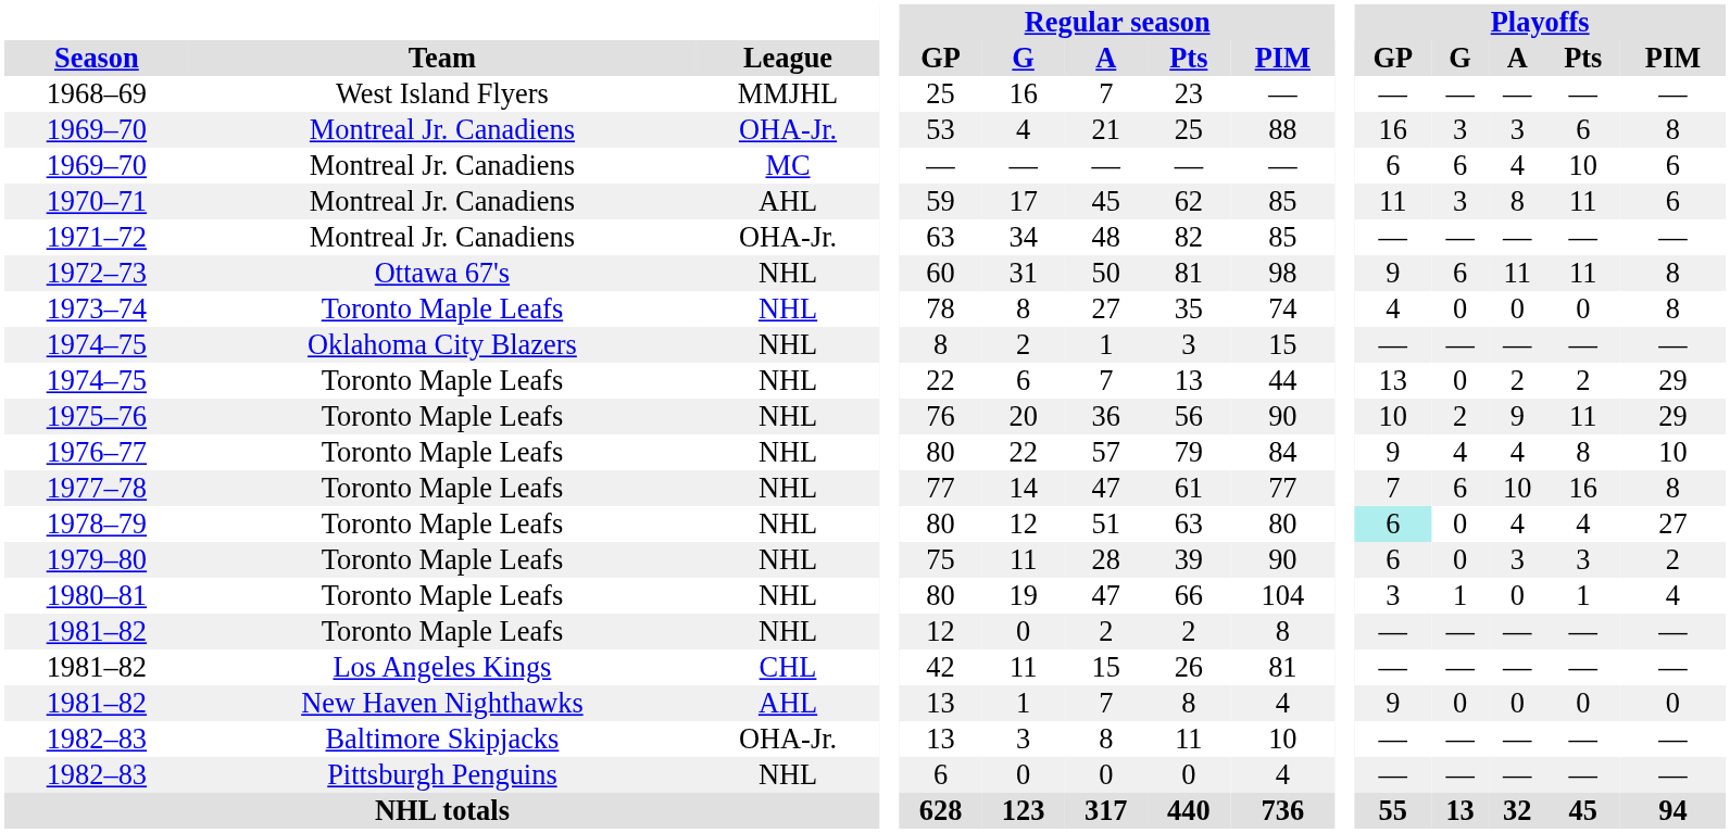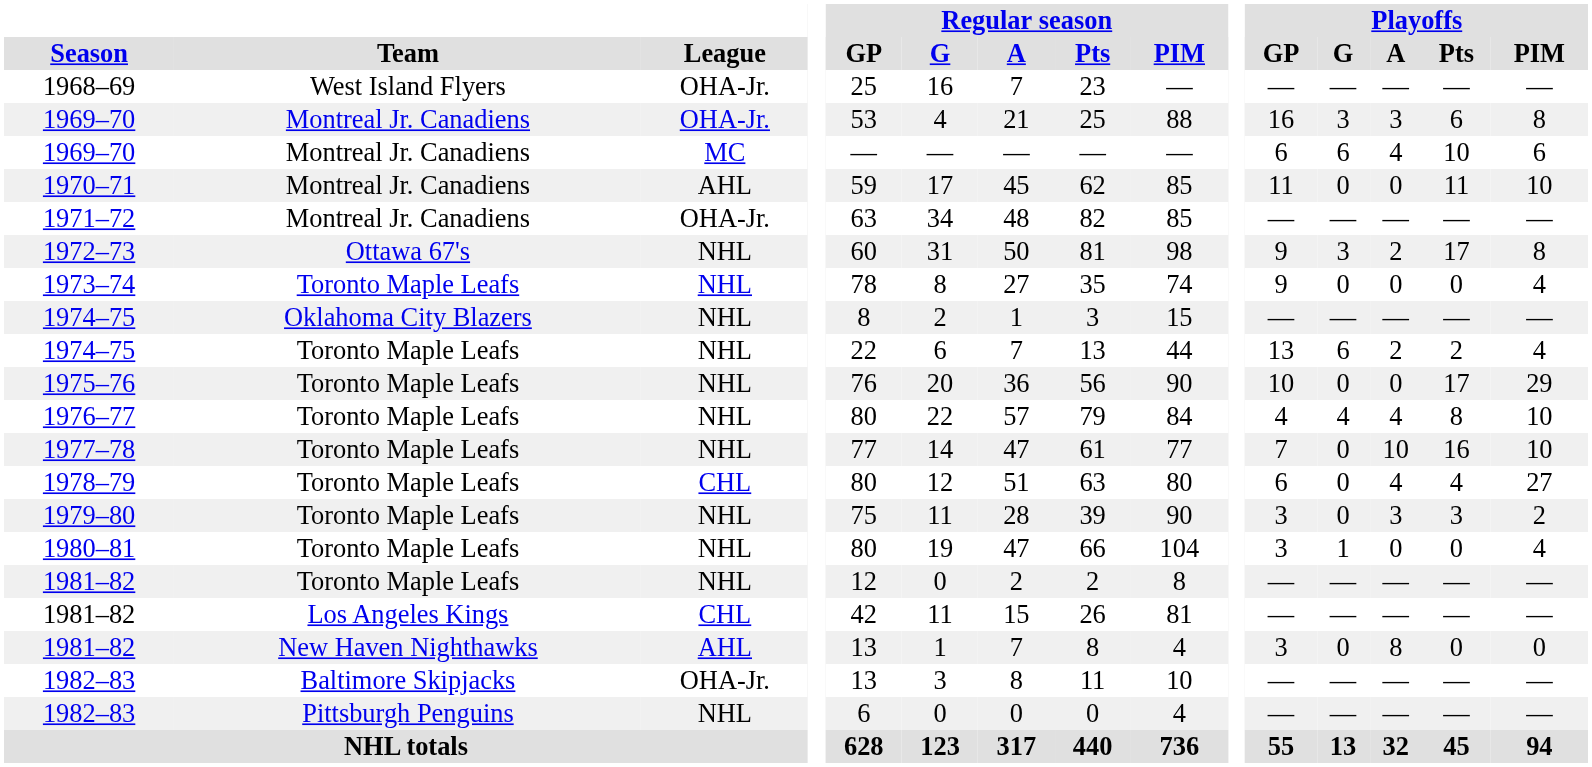1968–69 | League: MMJHL -> OHA-Jr.
1970–71 | Playoffs / G: 3 -> 0
1970–71 | Playoffs / A: 8 -> 0
1970–71 | Playoffs / PIM: 6 -> 10
1972–73 | Playoffs / G: 6 -> 3
1972–73 | Playoffs / A: 11 -> 2
1972–73 | Playoffs / Pts: 11 -> 17
1973–74 | Playoffs / GP: 4 -> 9
1973–74 | Playoffs / PIM: 8 -> 4
1974–75 / Toronto Maple Leafs | Playoffs / G: 0 -> 6
1974–75 / Toronto Maple Leafs | Playoffs / PIM: 29 -> 4
1975–76 | Playoffs / G: 2 -> 0
1975–76 | Playoffs / A: 9 -> 0
1975–76 | Playoffs / Pts: 11 -> 17
1976–77 | Playoffs / GP: 9 -> 4
1977–78 | Playoffs / G: 6 -> 0
1977–78 | Playoffs / PIM: 8 -> 10
1978–79 | League: NHL -> CHL
1978–79 | Playoffs / GP: paleturquoise background -> no background
1979–80 | Playoffs / GP: 6 -> 3
1980–81 | Playoffs / Pts: 1 -> 0
1981–82 / New Haven Nighthawks | Playoffs / GP: 9 -> 3
1981–82 / New Haven Nighthawks | Playoffs / A: 0 -> 8
